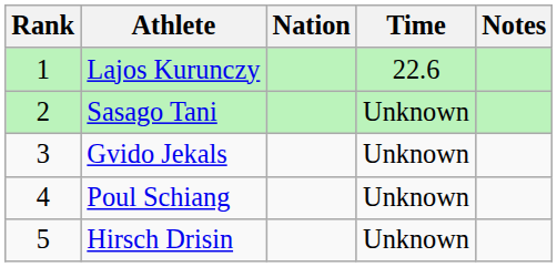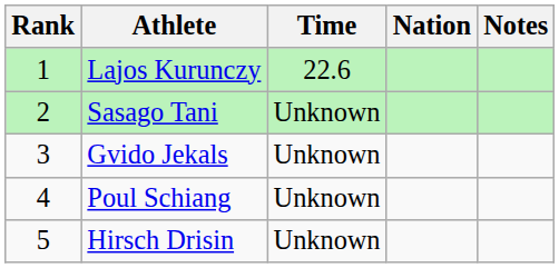columns swapped: Nation <-> Time
